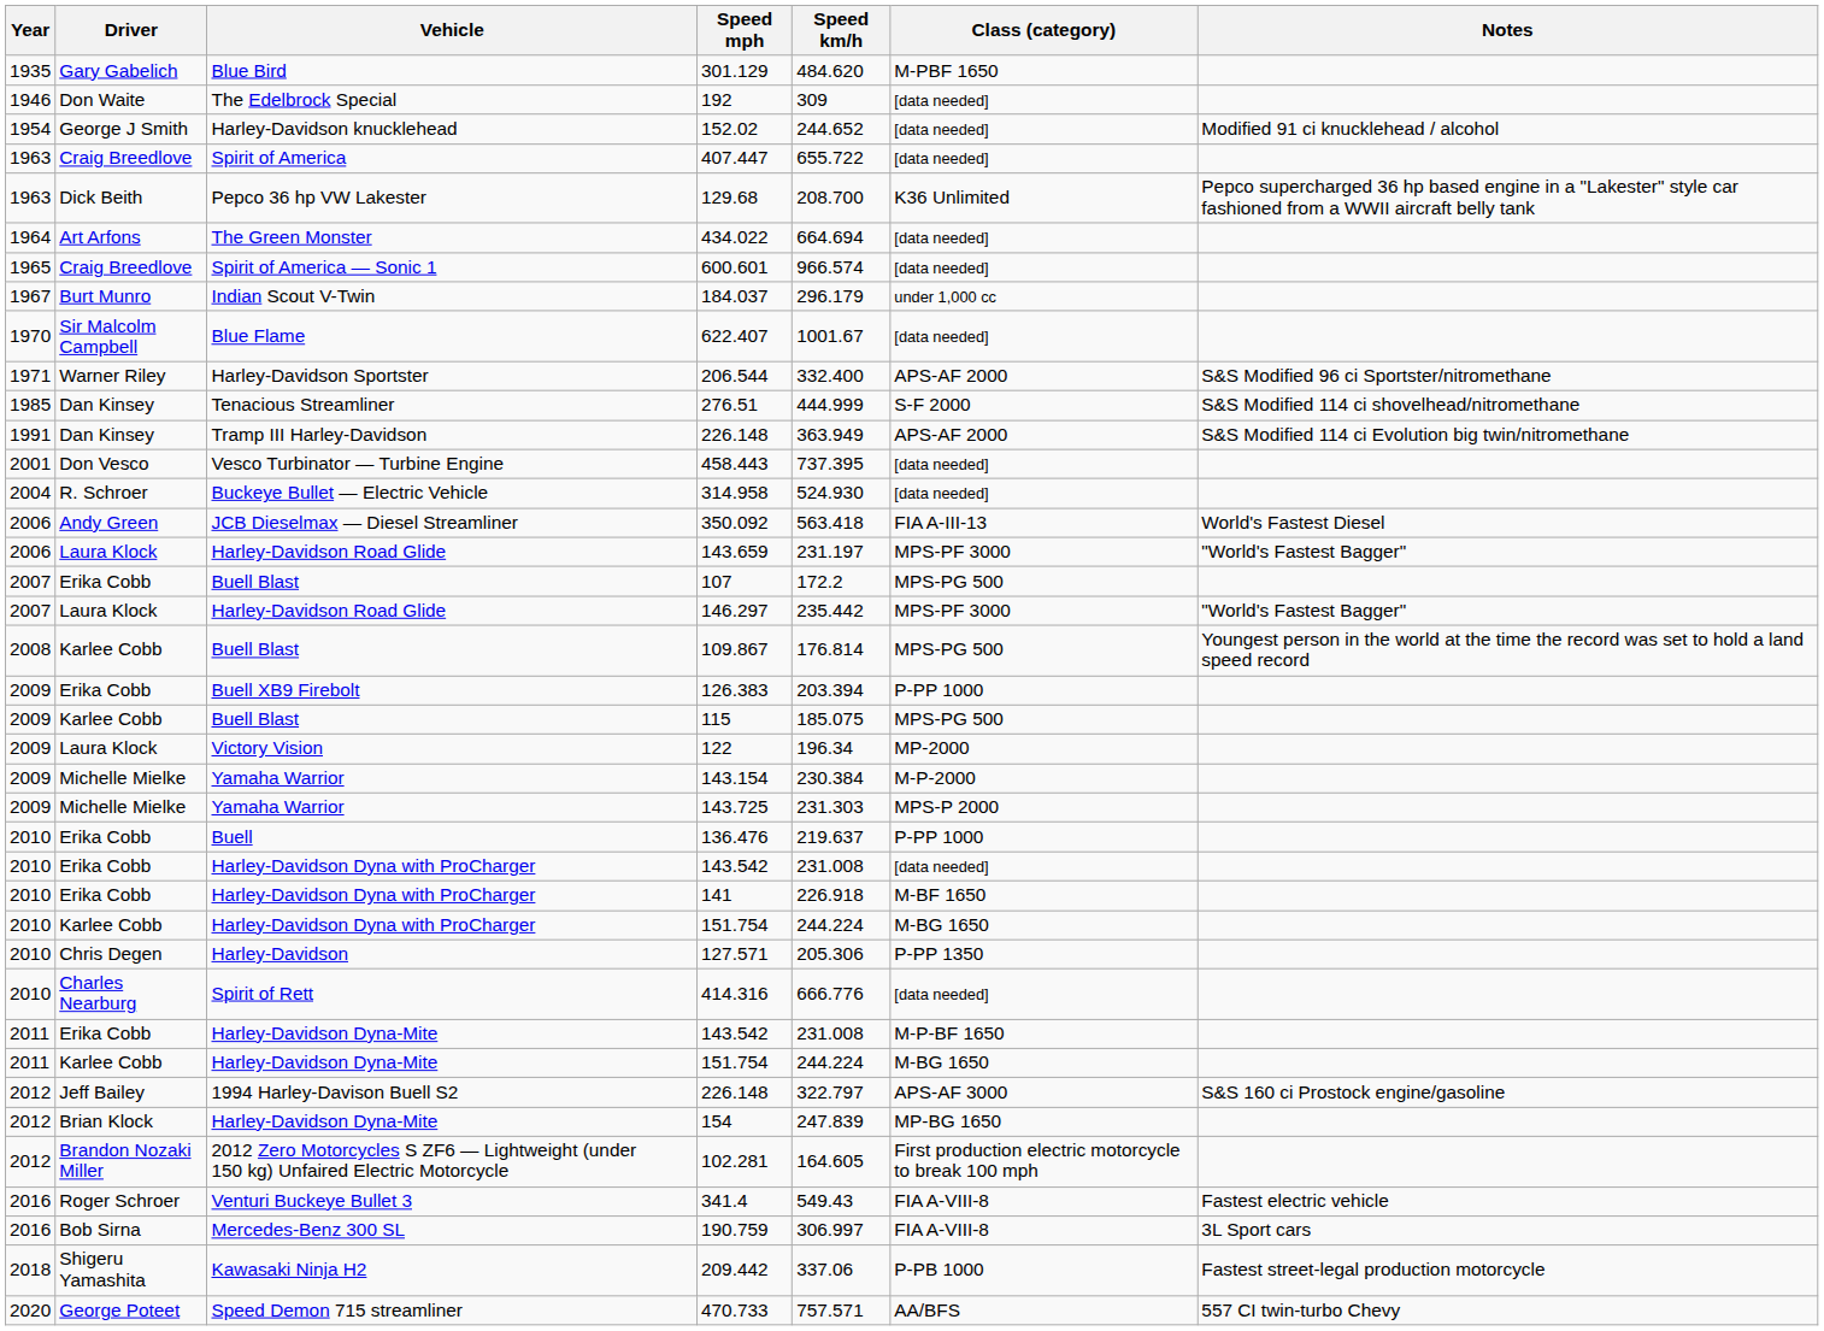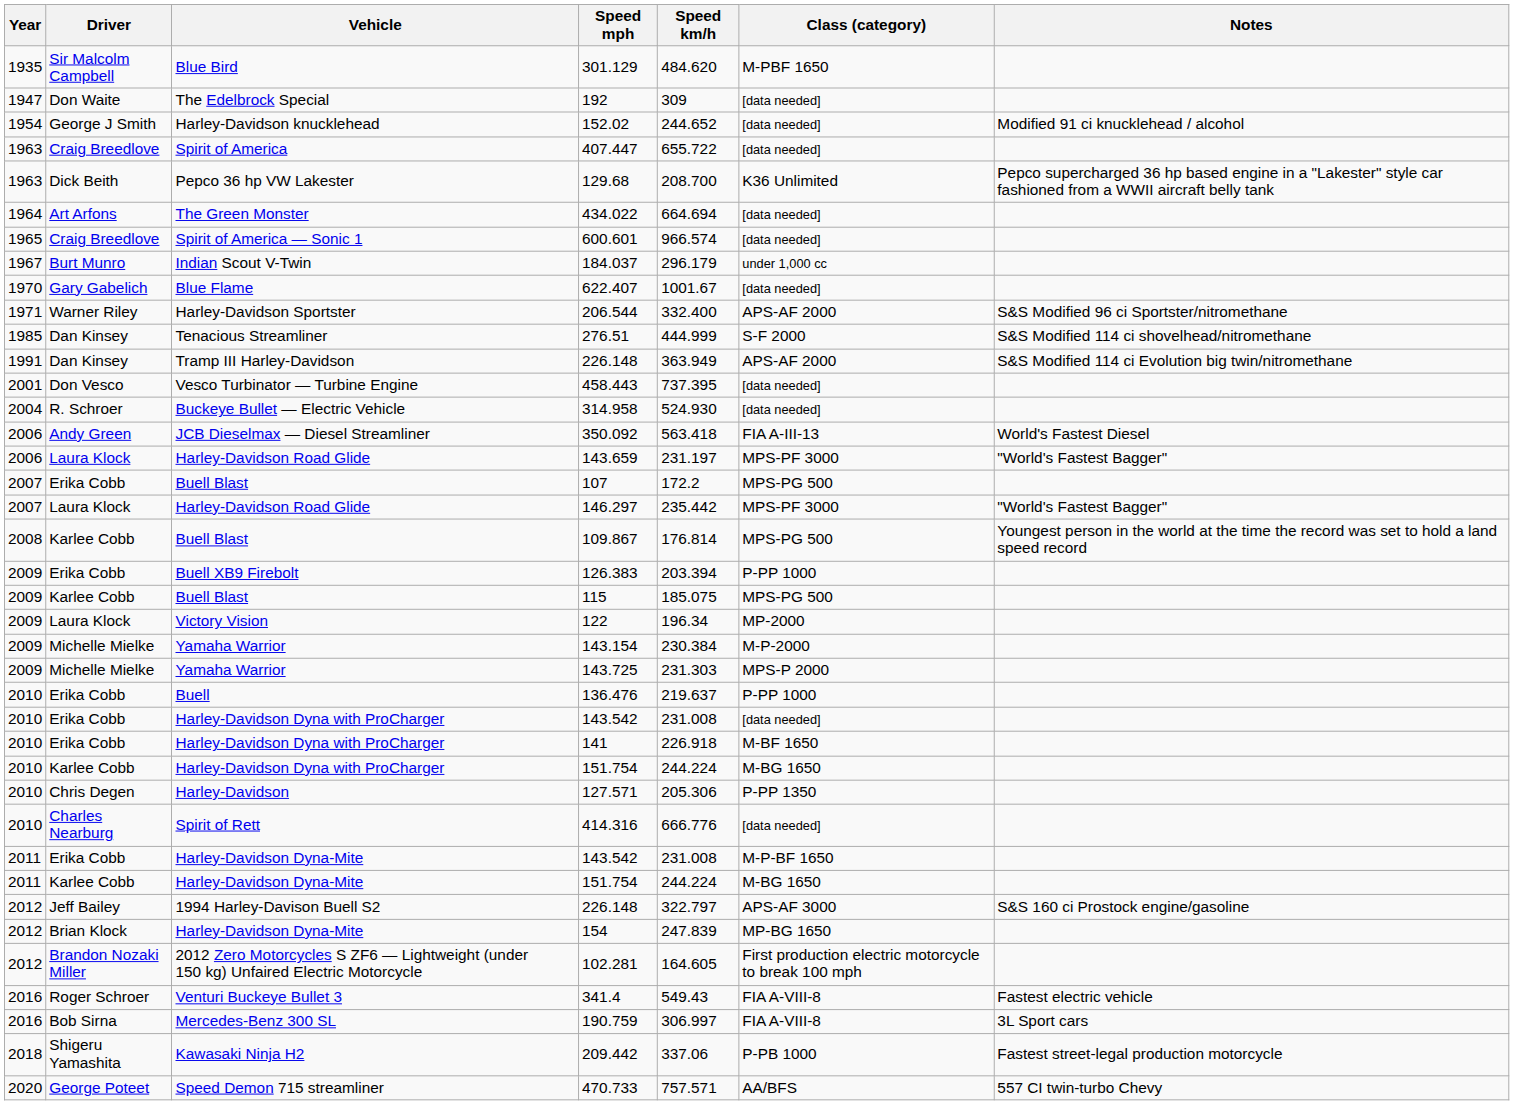301.129 | Driver: Gary Gabelich -> Sir Malcolm Campbell
192 | Year: 1946 -> 1947
622.407 | Driver: Sir Malcolm Campbell -> Gary Gabelich
